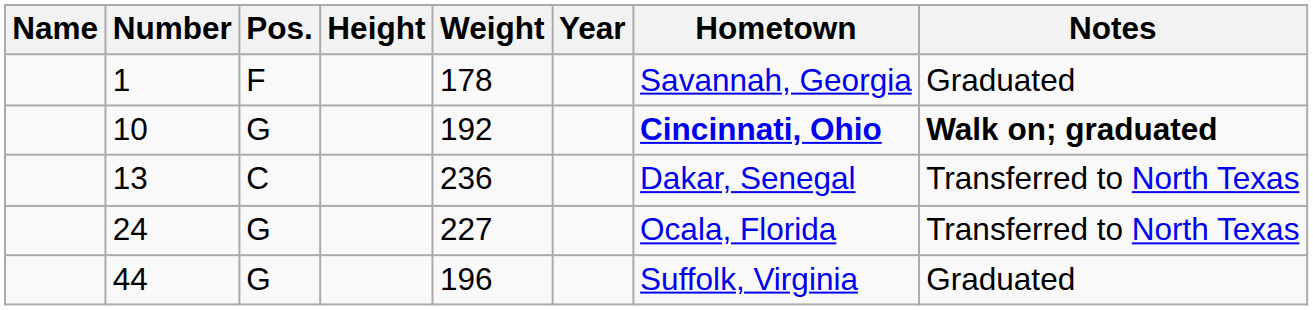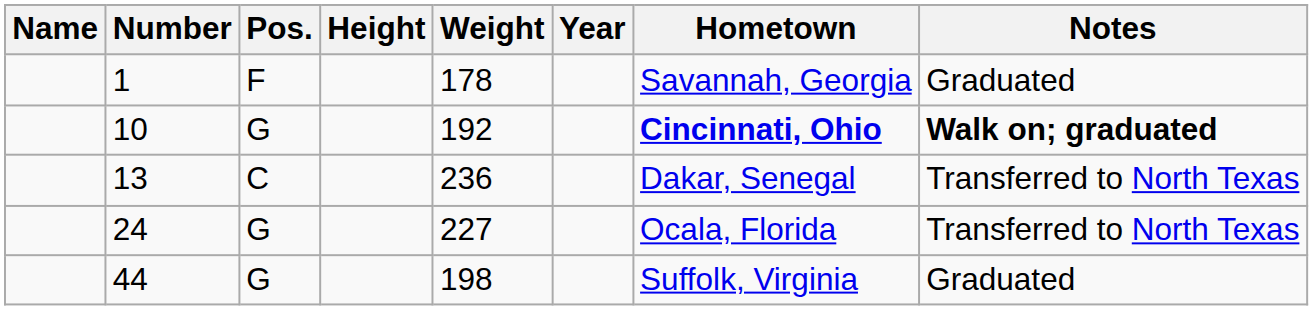44 | Weight: 196 -> 198
